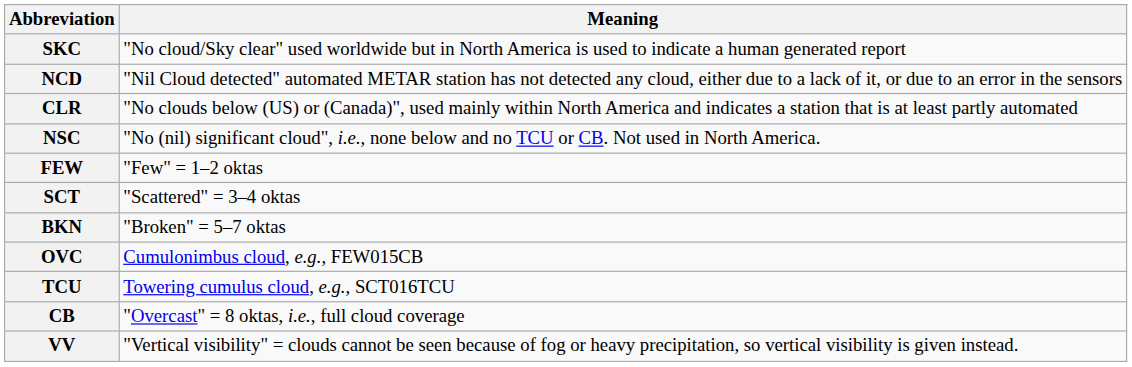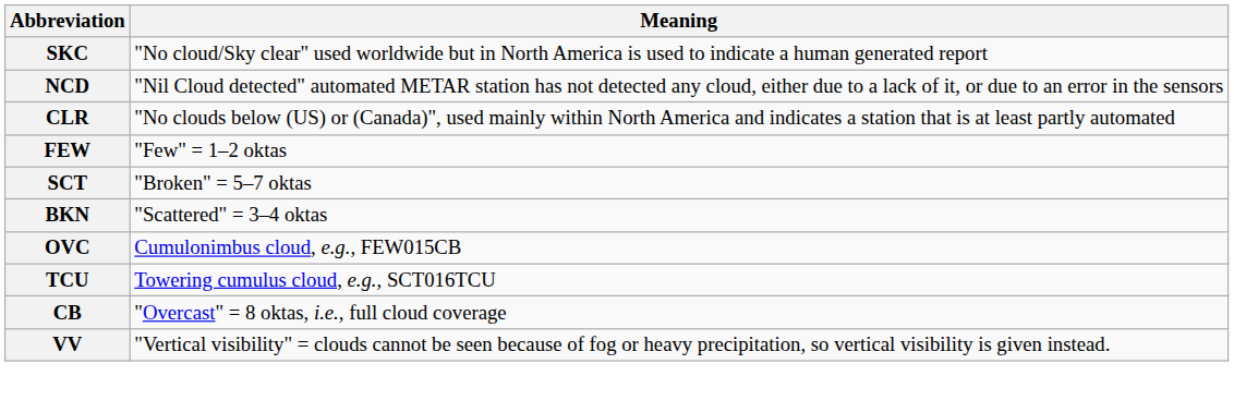- row: NSC | "No (nil) significant cloud", i.e., none below and no TCU or CB. Not used in North America.
SCT | Meaning: "Scattered" = 3–4 oktas -> "Broken" = 5–7 oktas
BKN | Meaning: "Broken" = 5–7 oktas -> "Scattered" = 3–4 oktas
